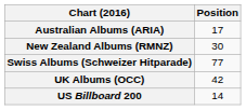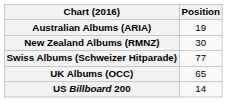Australian Albums (ARIA) | Position: 17 -> 19
UK Albums (OCC) | Position: 42 -> 65
